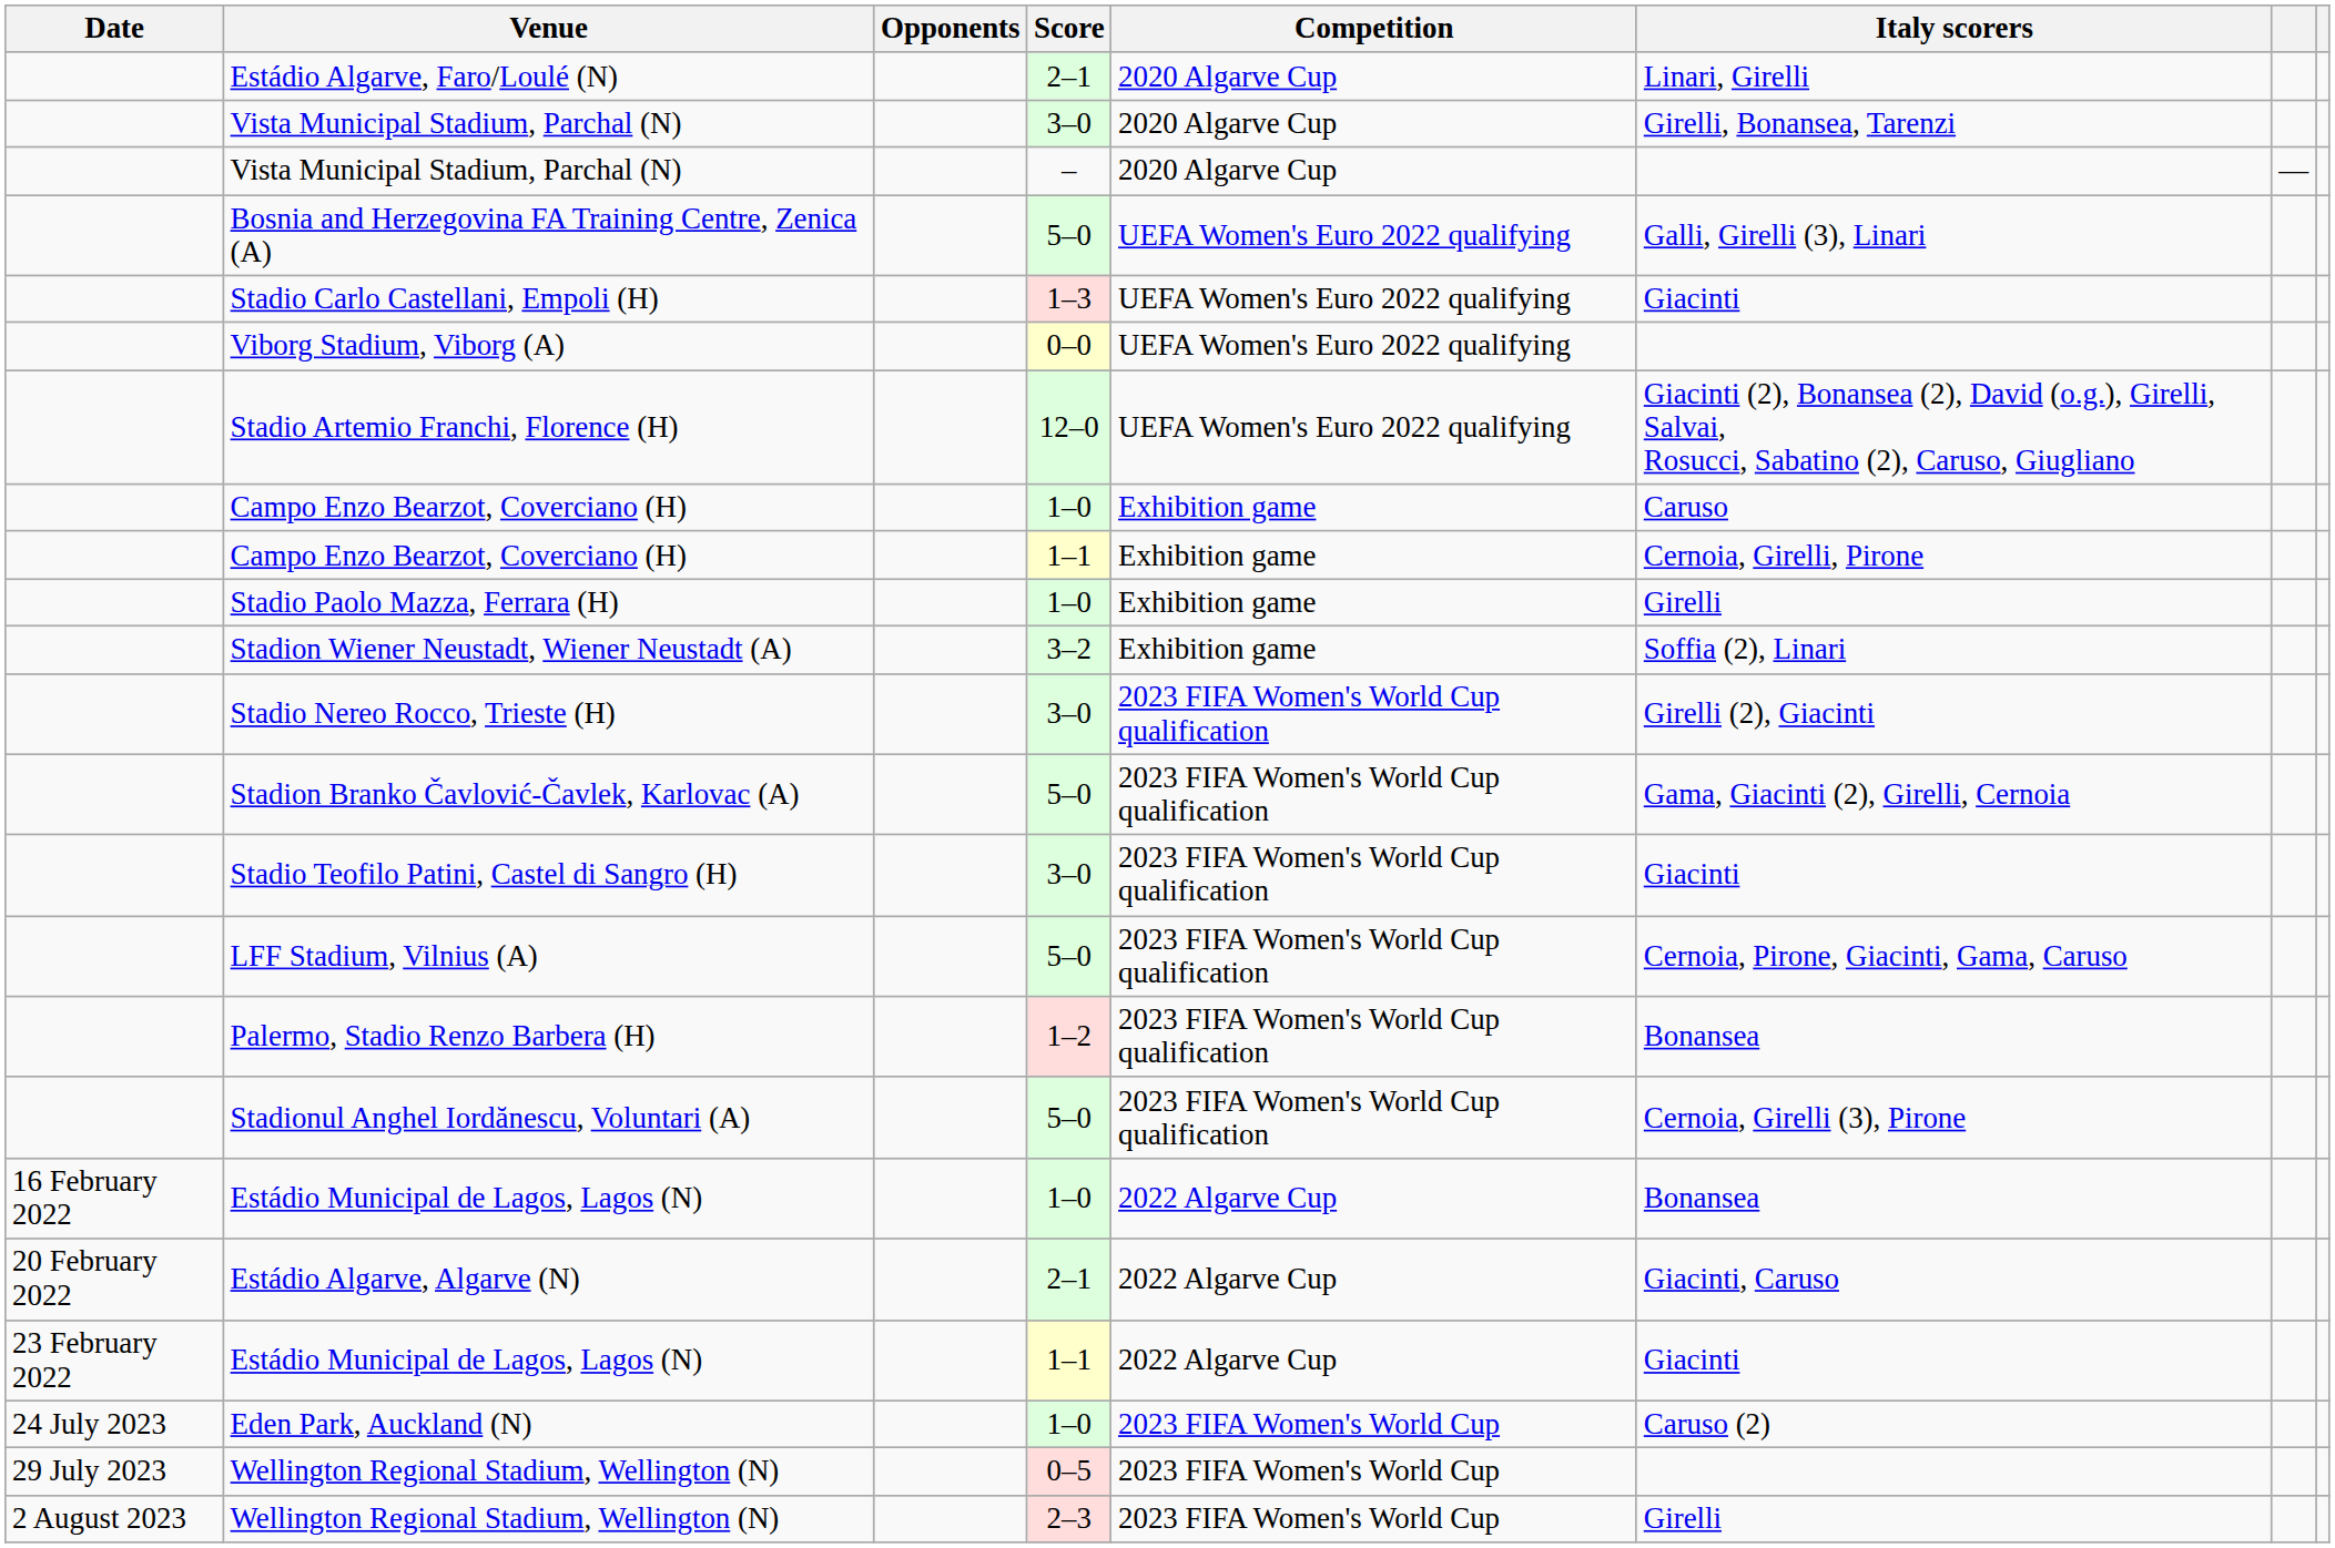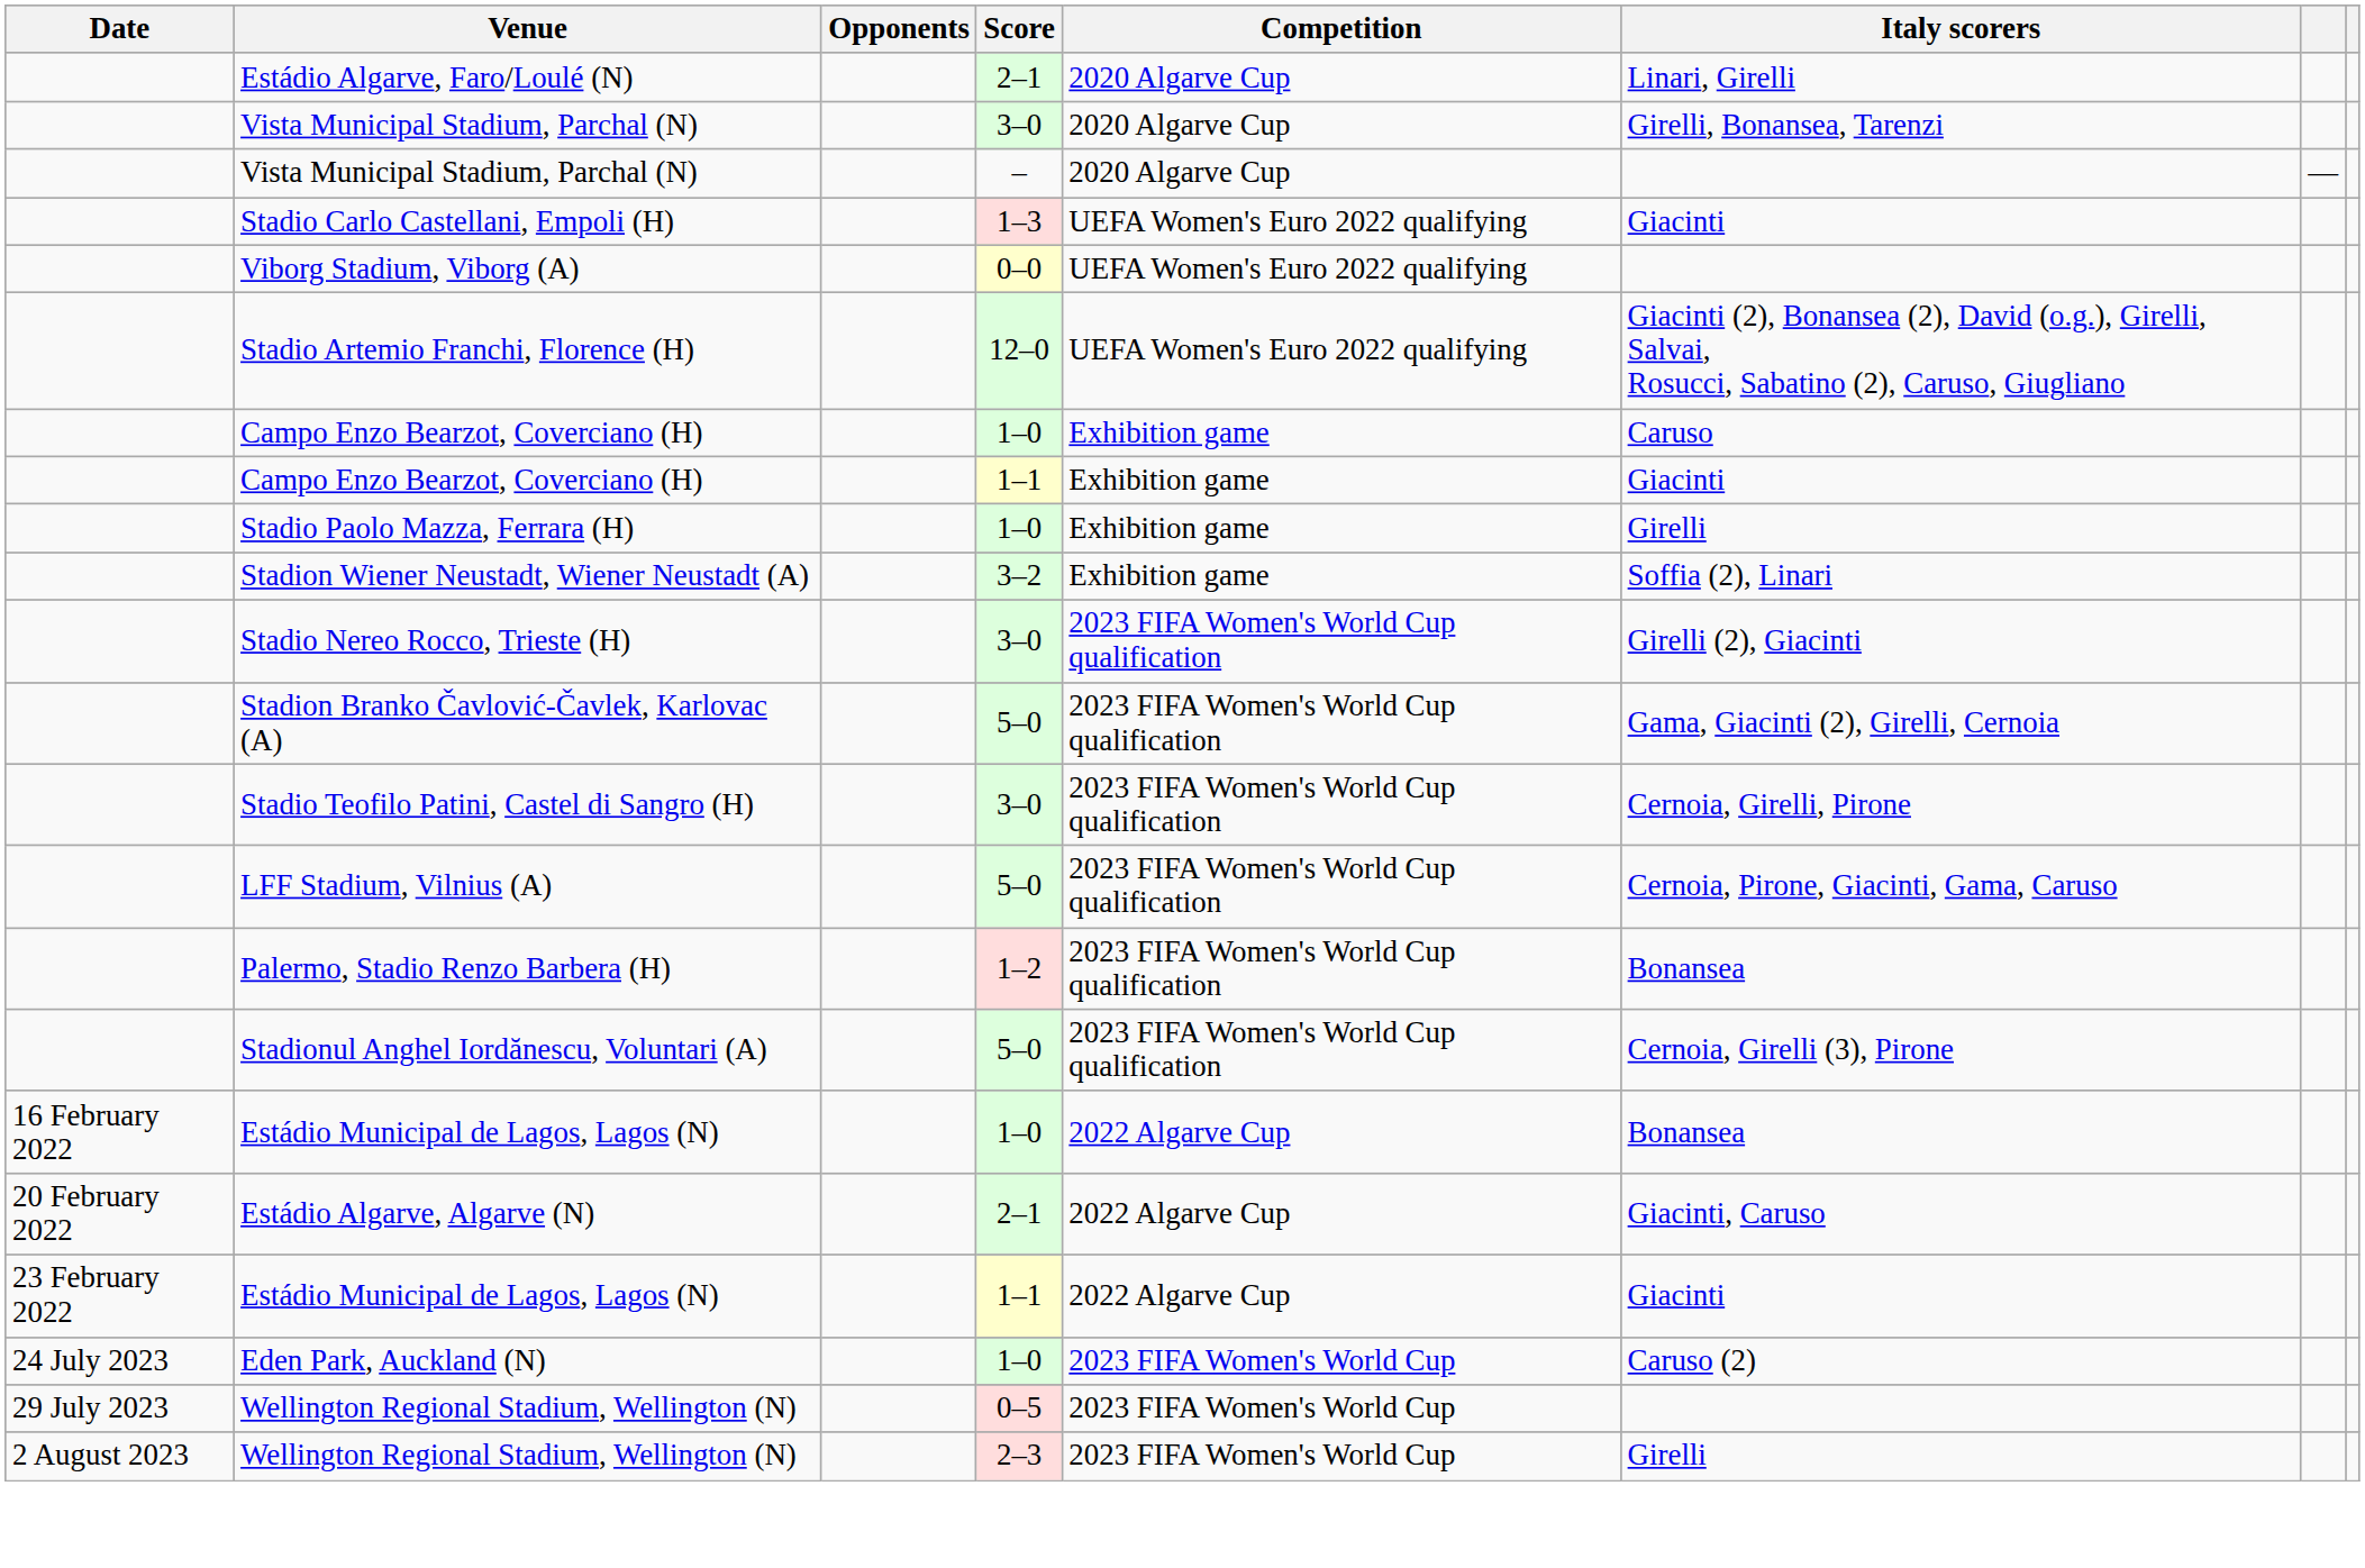- row: Bosnia and Herzegovina FA Training Centre, Zenica (A) | 5–0 | UEFA Women's Euro 2022 qualifying | Galli, Girelli (3), Linari
Campo Enzo Bearzot, Coverciano (H) / 1–1 | Italy scorers: Cernoia, Girelli, Pirone -> Giacinti
Stadio Teofilo Patini, Castel di Sangro (H) | Italy scorers: Giacinti -> Cernoia, Girelli, Pirone
